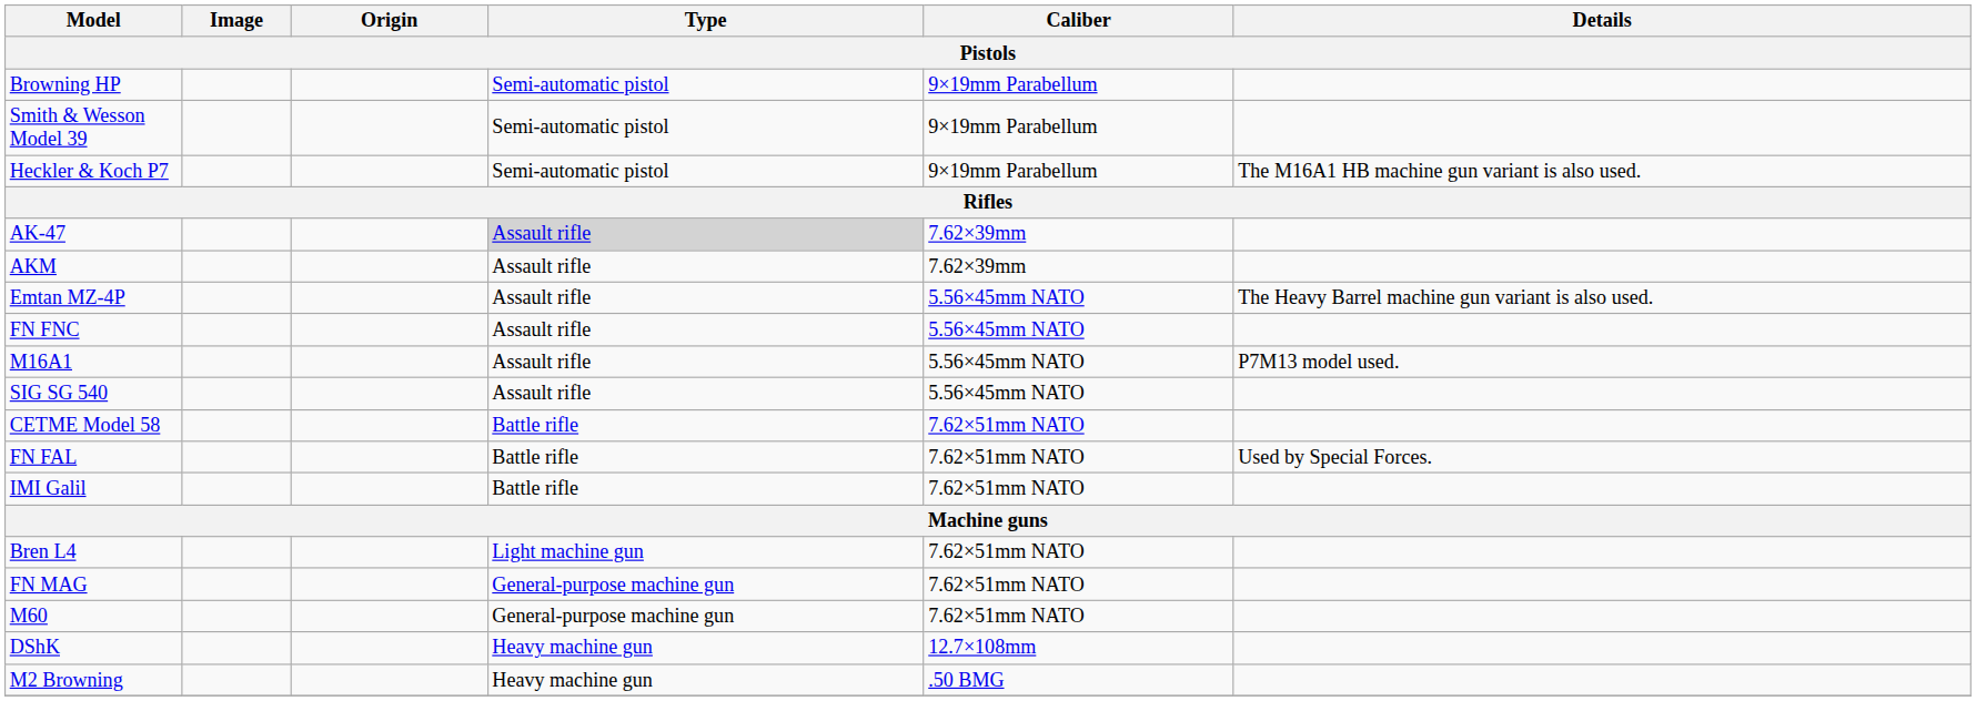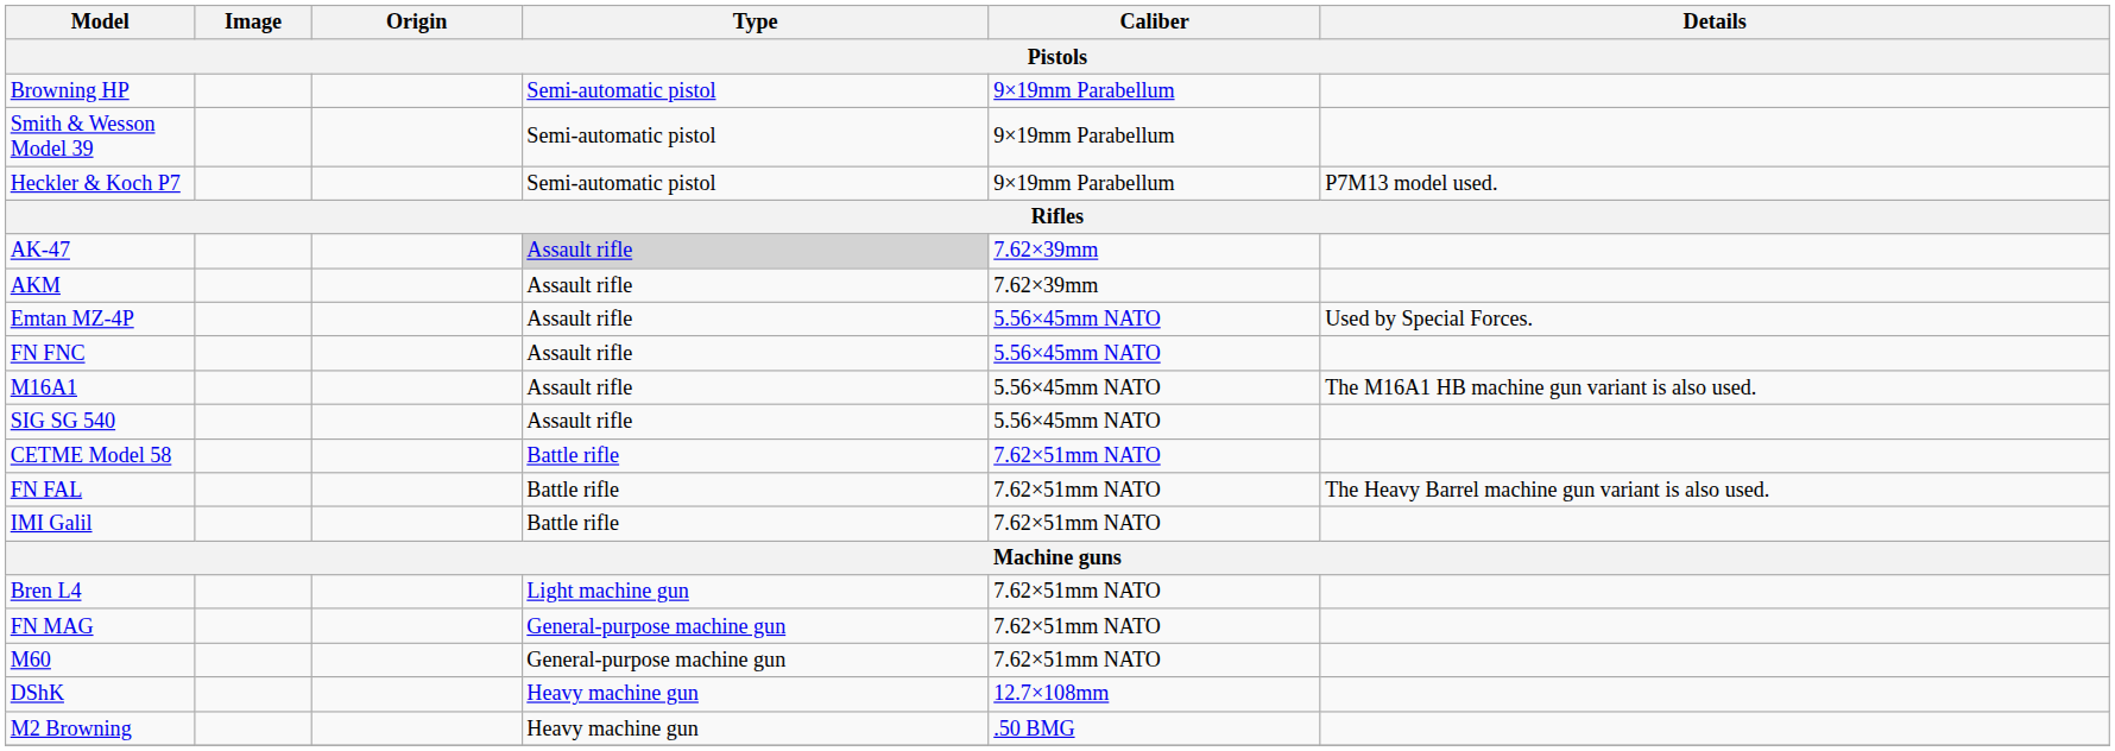Heckler & Koch P7 | Details: The M16A1 HB machine gun variant is also used. -> P7M13 model used.
Emtan MZ-4P | Details: The Heavy Barrel machine gun variant is also used. -> Used by Special Forces.
M16A1 | Details: P7M13 model used. -> The M16A1 HB machine gun variant is also used.
FN FAL | Details: Used by Special Forces. -> The Heavy Barrel machine gun variant is also used.
